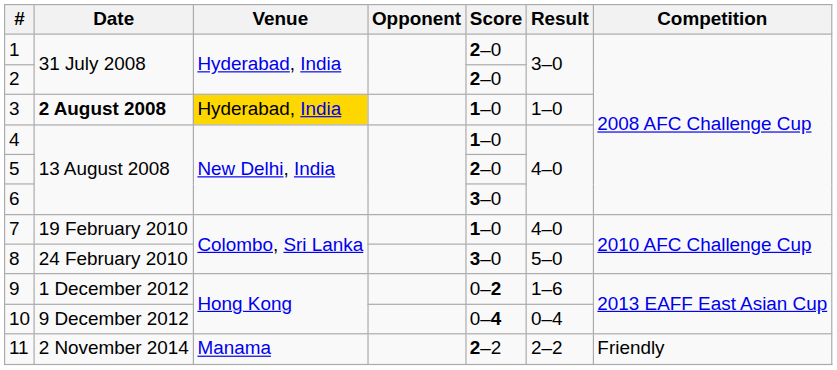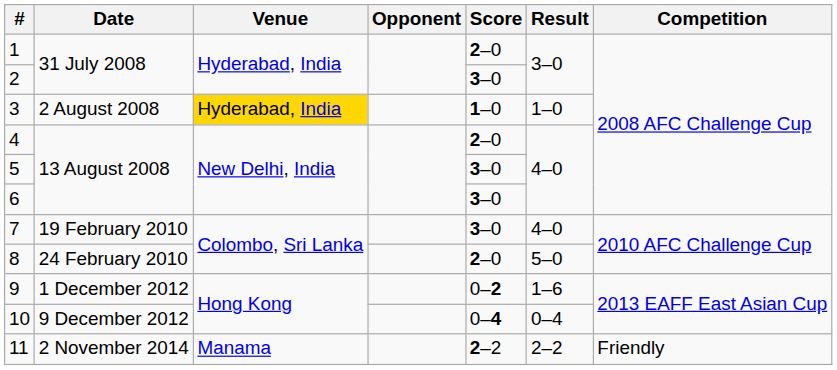2 | Score: 2–0 -> 3–0
3 | Date: bold -> normal
4 | Score: 1–0 -> 2–0
5 | Score: 2–0 -> 3–0
7 | Score: 1–0 -> 3–0
8 | Score: 3–0 -> 2–0
